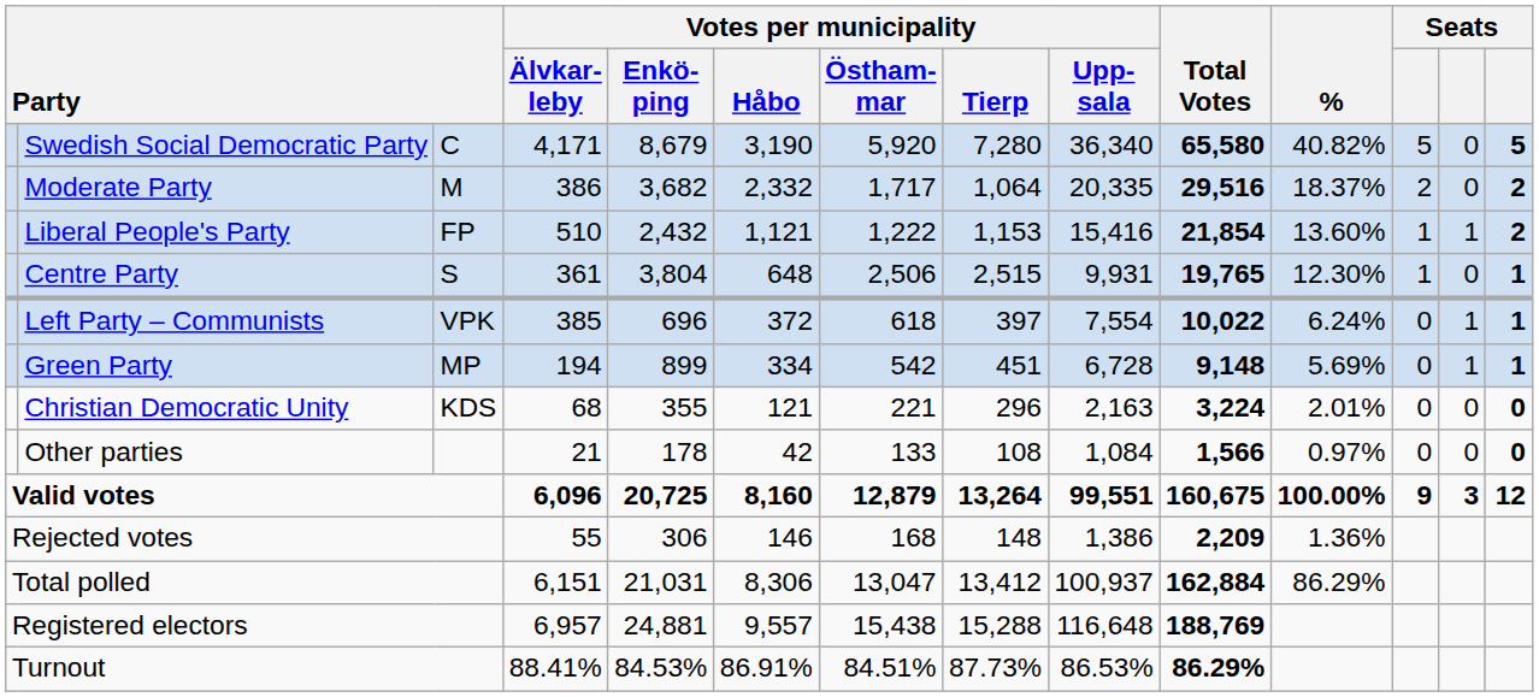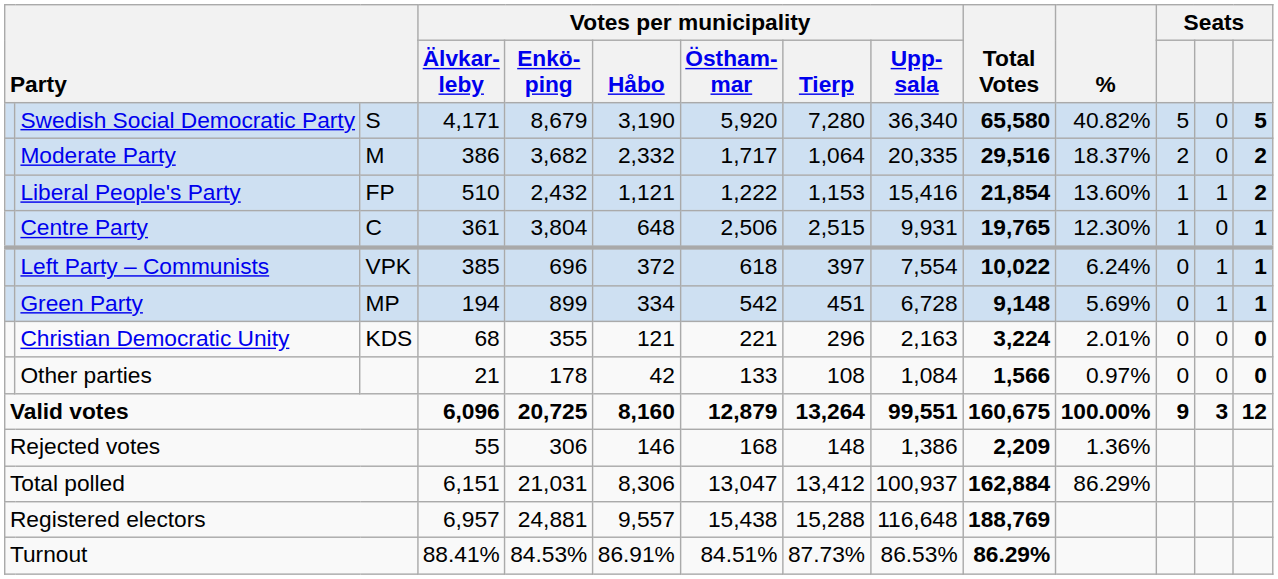Swedish Social Democratic Party | column 3: C -> S
Centre Party | column 3: S -> C
